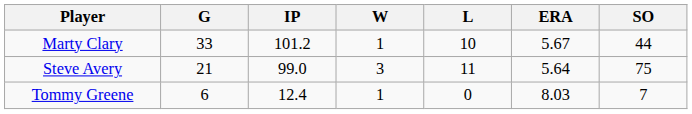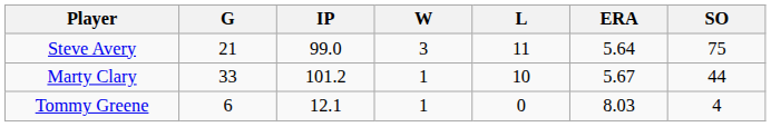rows swapped: Marty Clary <-> Steve Avery
Tommy Greene | IP: 12.4 -> 12.1
Tommy Greene | SO: 7 -> 4
